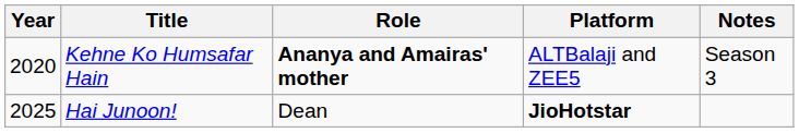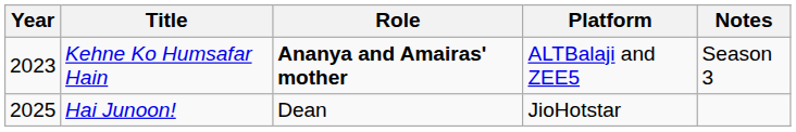Kehne Ko Humsafar Hain | Year: 2020 -> 2023
Hai Junoon! | Platform: bold -> normal
